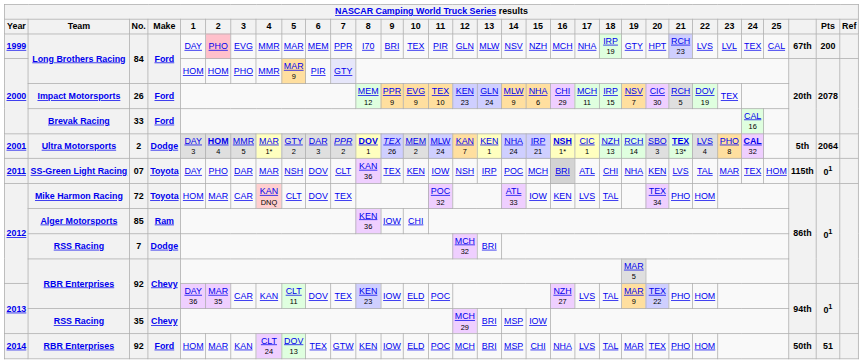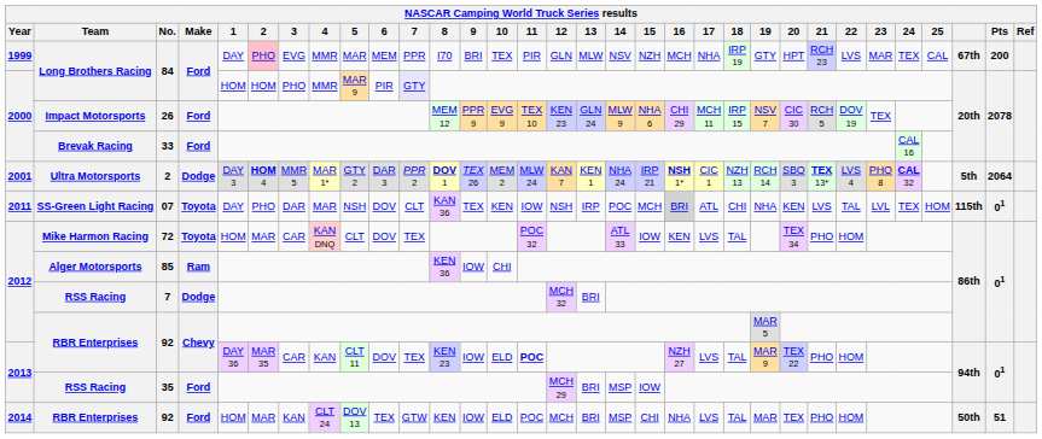1999 / Long Brothers Racing | 23: LVL -> MAR
SS-Green Light Racing | 23: MAR -> LVL
2013 / RBR Enterprises | 11: normal -> bold
2013 / RSS Racing | Make: Chevy -> Ford
